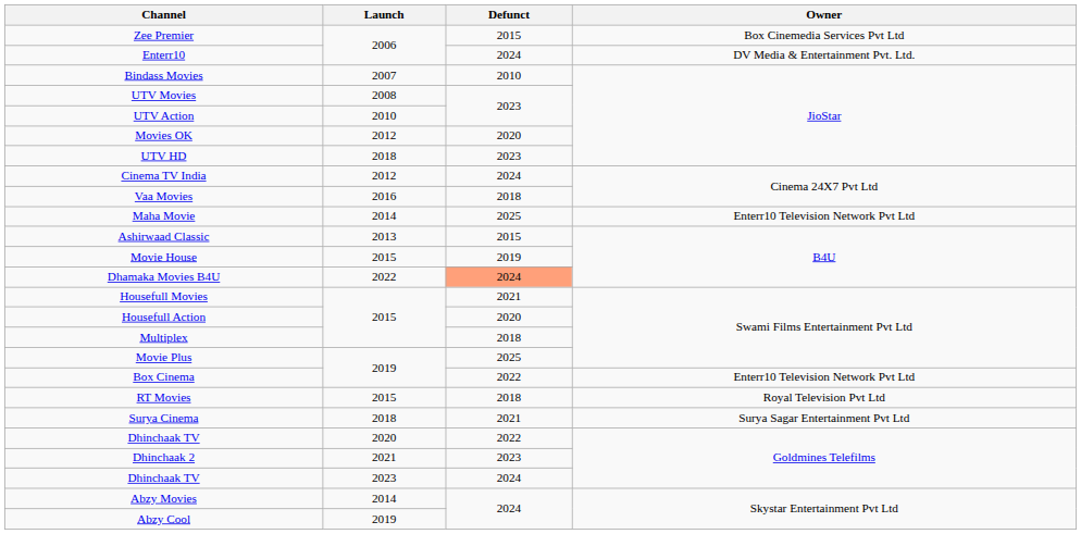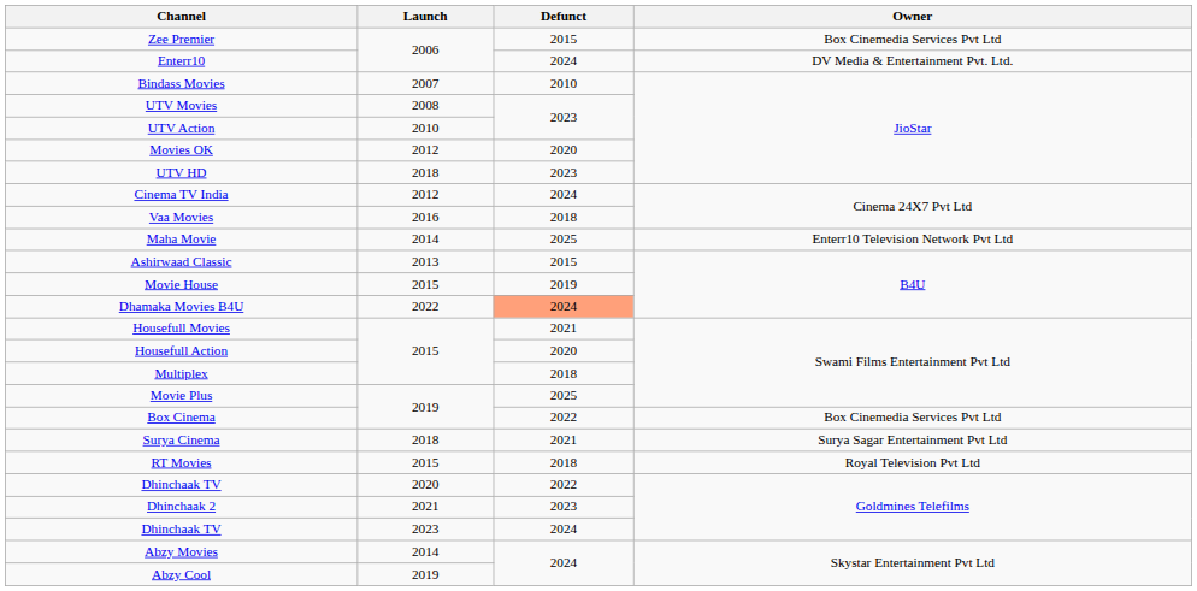Box Cinema | Owner: Enterr10 Television Network Pvt Ltd -> Box Cinemedia Services Pvt Ltd
rows swapped: RT Movies <-> Surya Cinema
